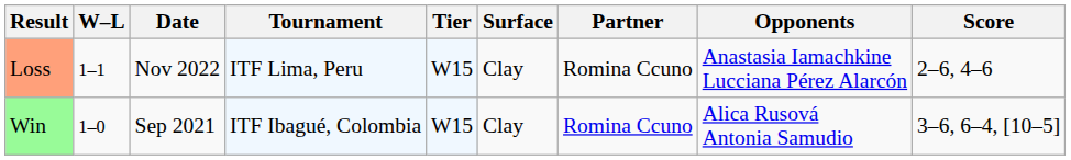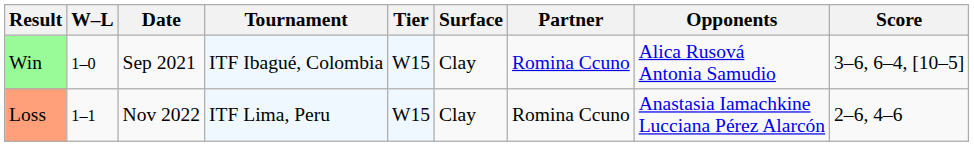rows swapped: Win <-> Loss
